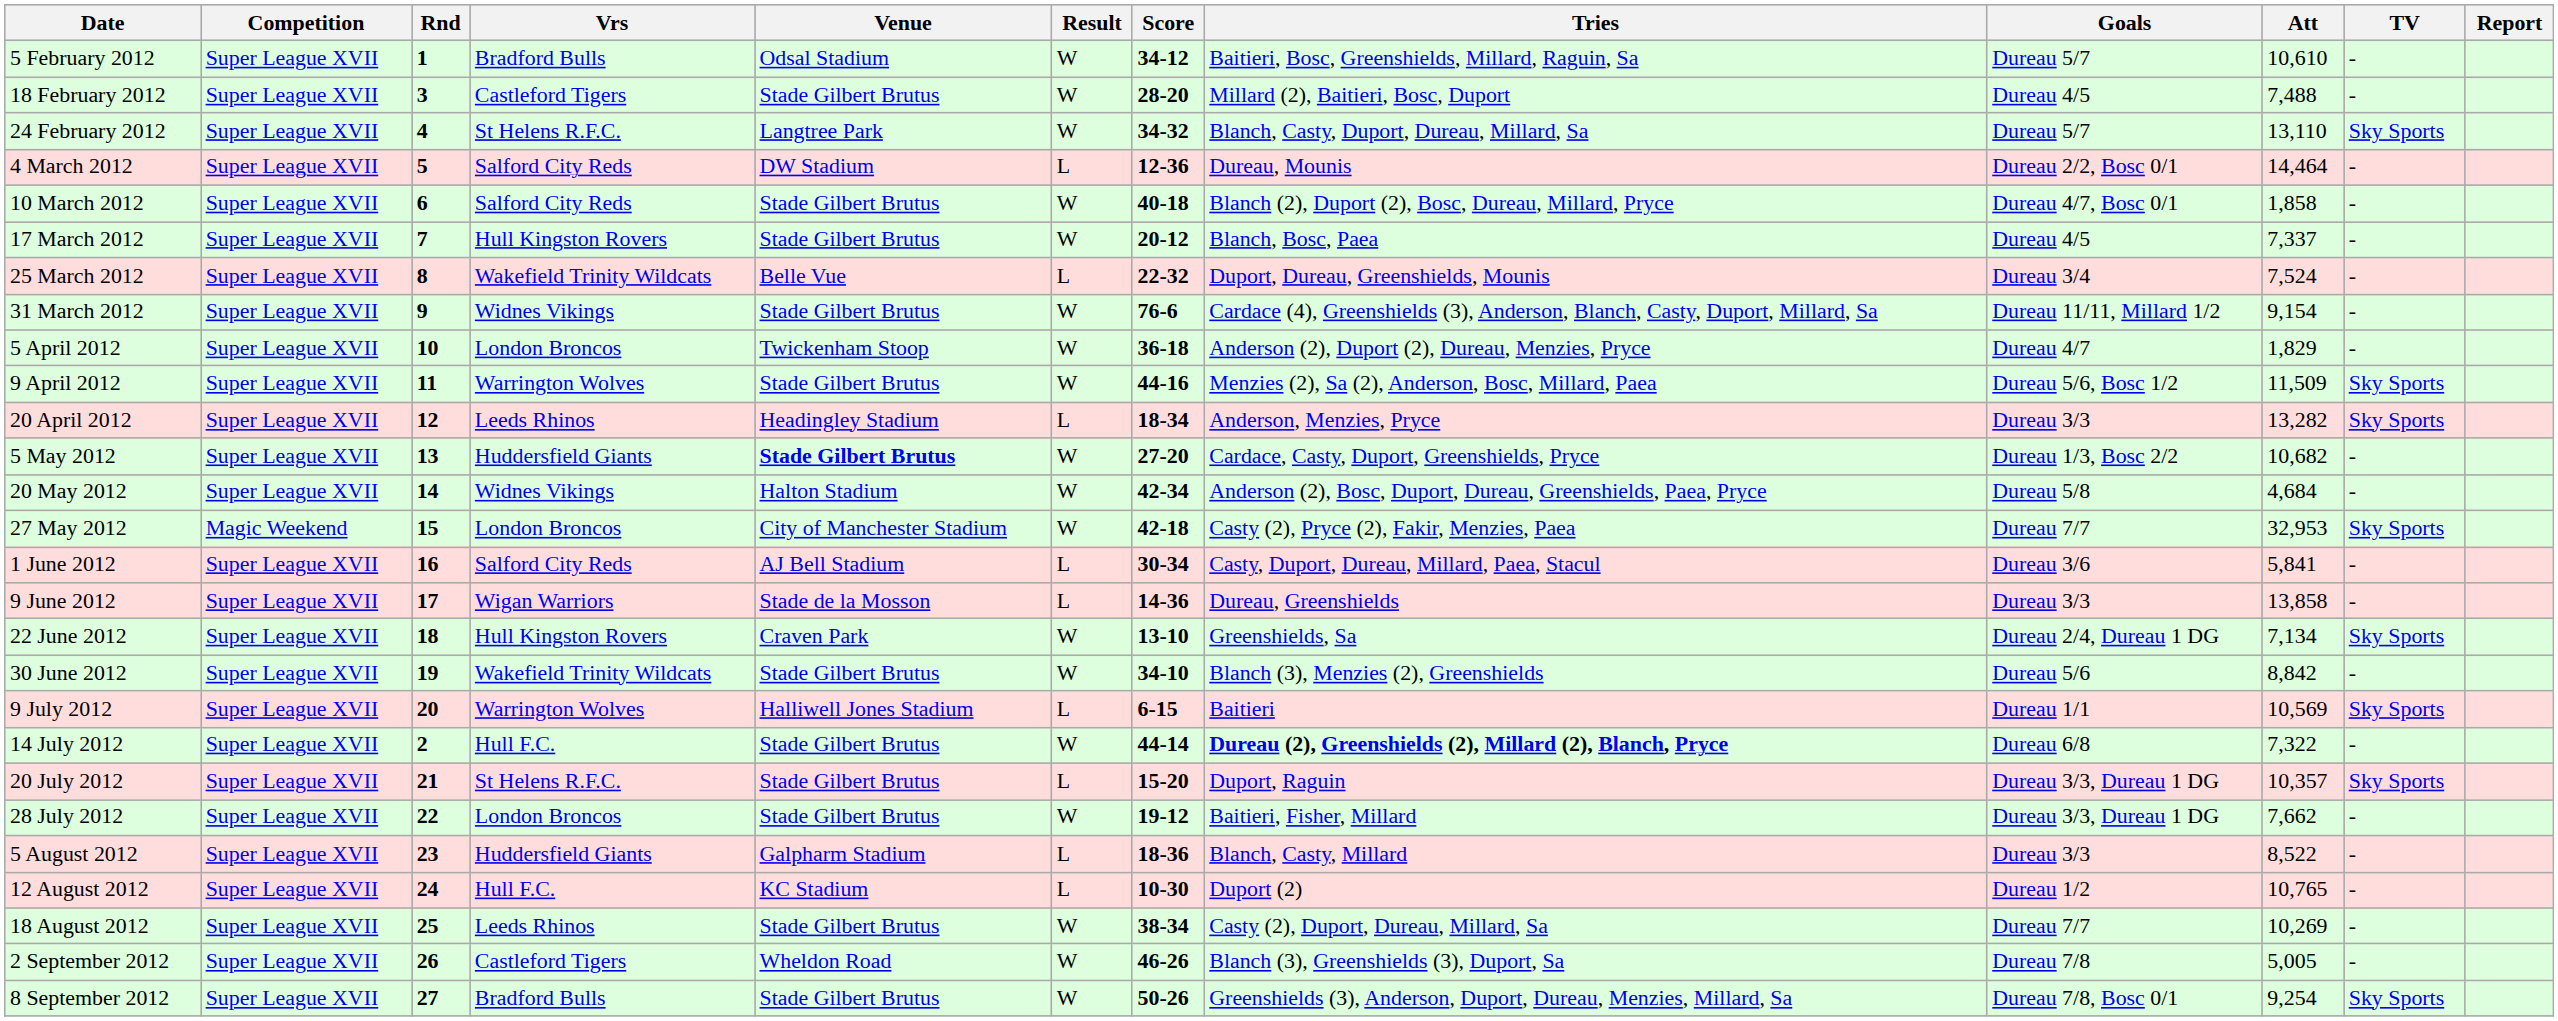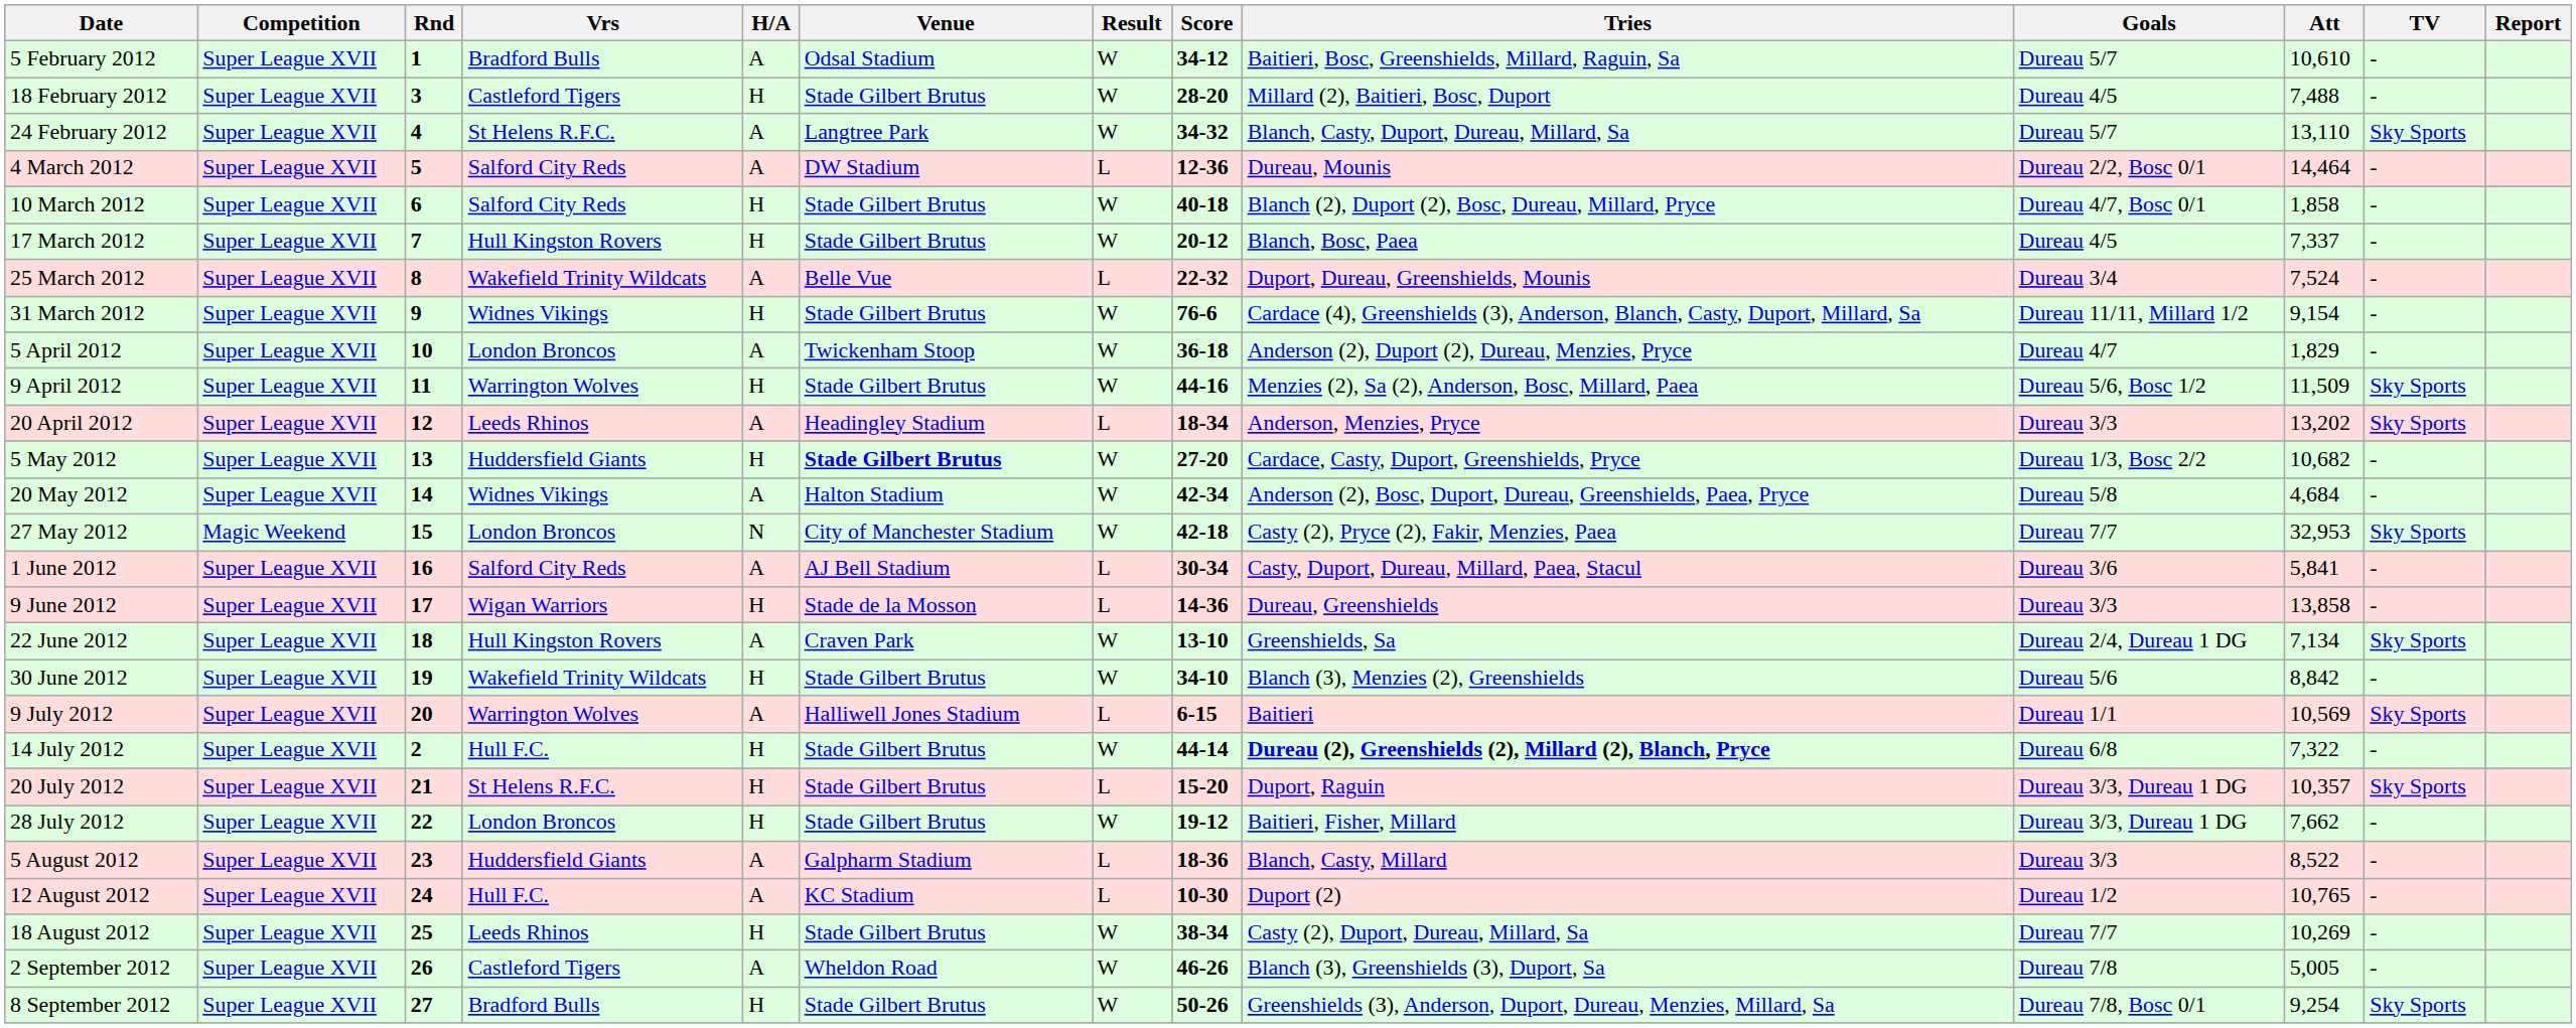+ column: H/A | A | H | A | A | H | H | A | H | A | H | A | H | A | N | A | H | A | H | A | H | H | H | A | A | H | A | H
20 April 2012 | Att: 13,282 -> 13,202
